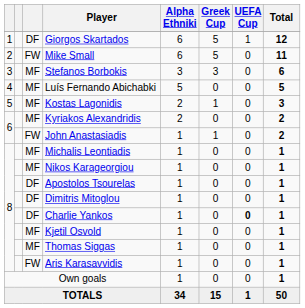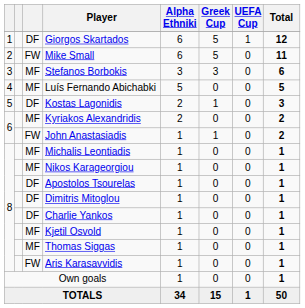Kostas Lagonidis | column 3: MF -> DF
Charlie Yankos | UEFA Cup: bold -> normal
